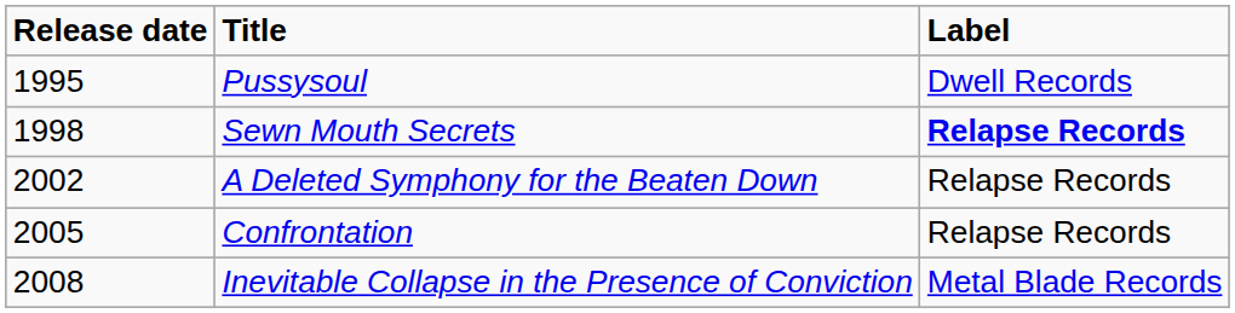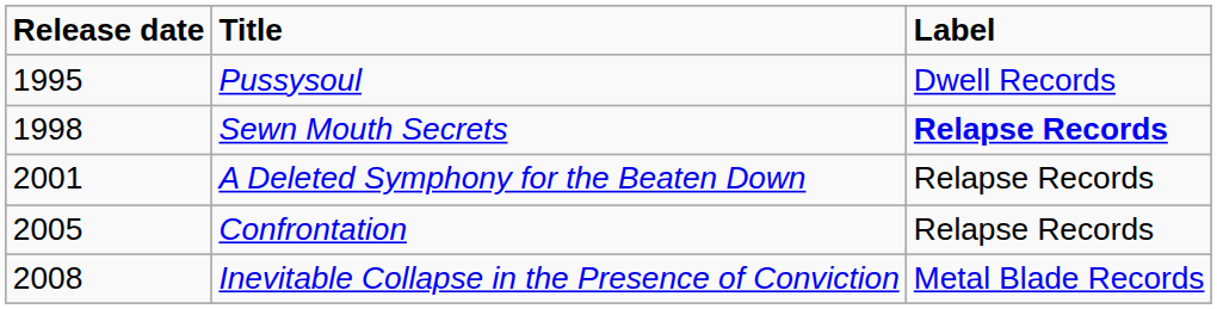A Deleted Symphony for the Beaten Down | Release date: 2002 -> 2001
